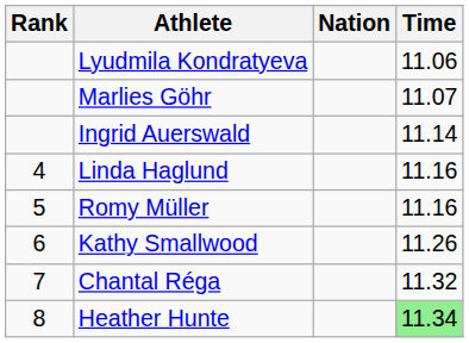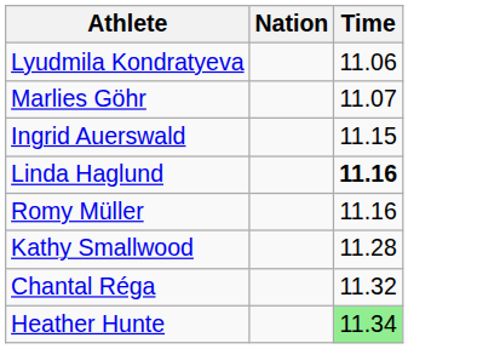- column: Rank | 4 | 5 | 6 | 7 | 8
Ingrid Auerswald | Time: 11.14 -> 11.15
Linda Haglund | Time: normal -> bold
Kathy Smallwood | Time: 11.26 -> 11.28
